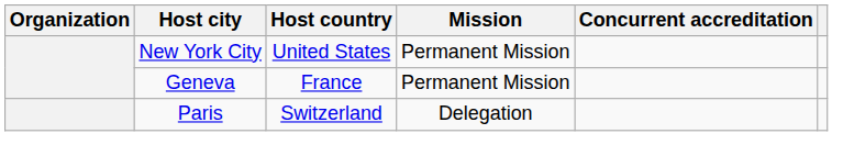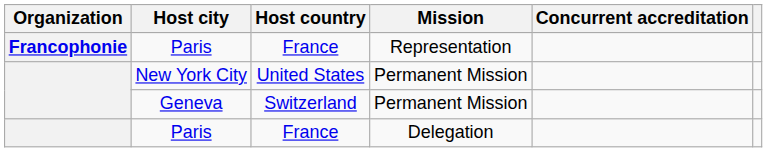+ row: Francophonie | Paris | France | Representation
Geneva | Host country: France -> Switzerland
Paris / Delegation | Host country: Switzerland -> France
